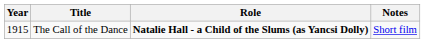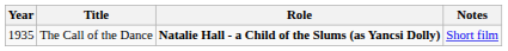The Call of the Dance | Year: 1915 -> 1935
